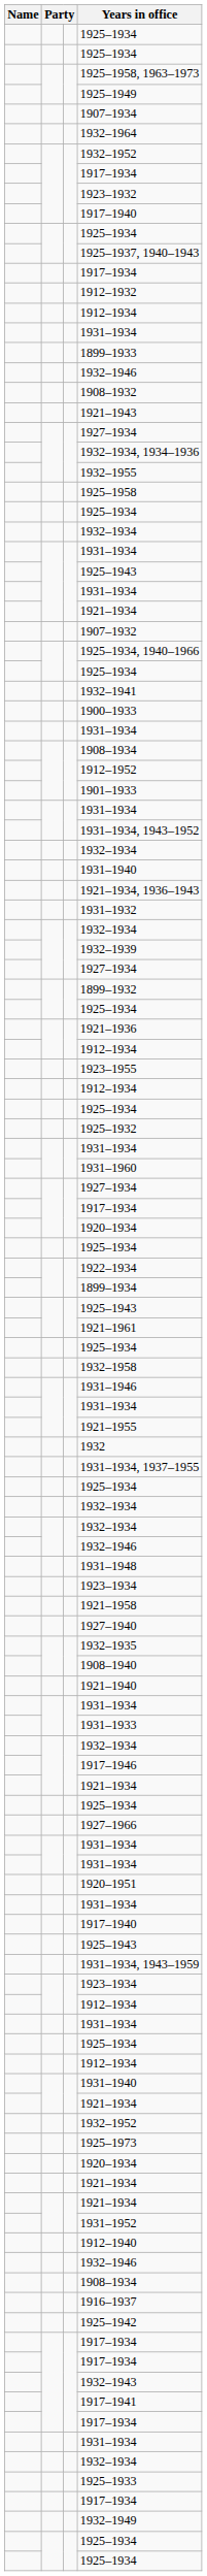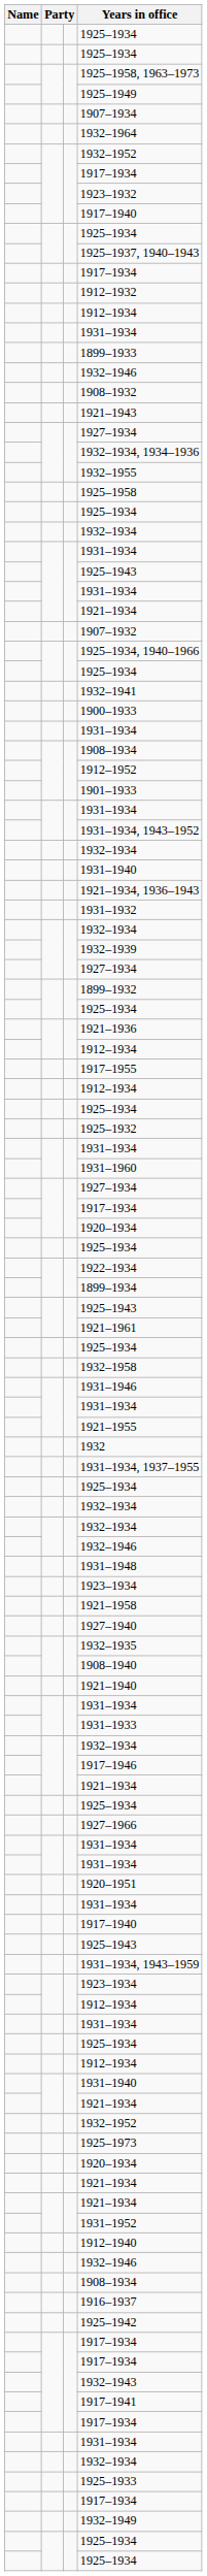+ row: 1917–1955
- row: 1923–1955
